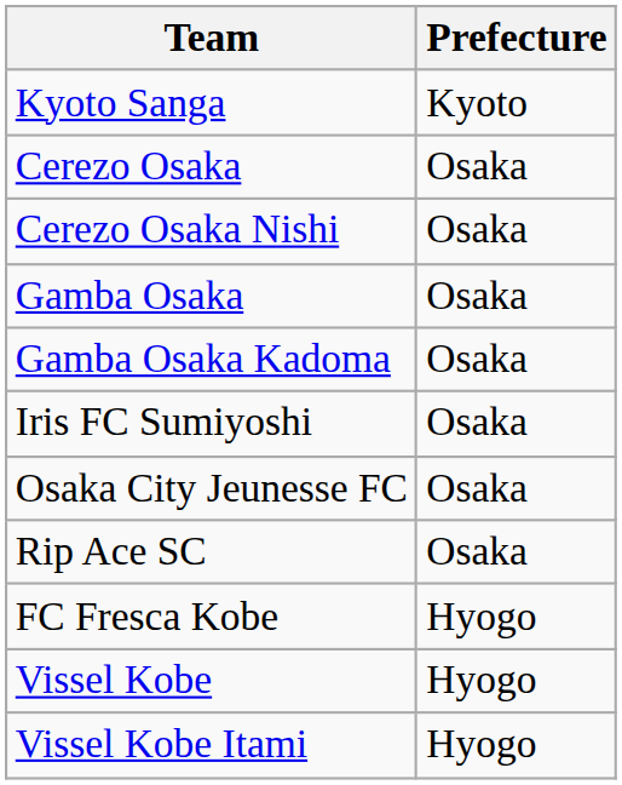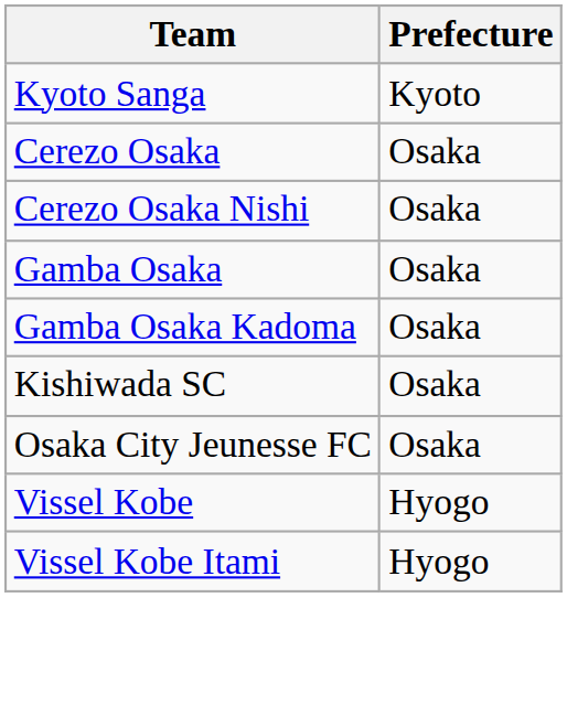- row: Iris FC Sumiyoshi | Osaka
+ row: Kishiwada SC | Osaka
- row: Rip Ace SC | Osaka
- row: FC Fresca Kobe | Hyogo
